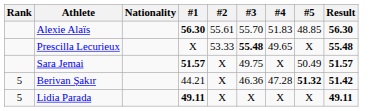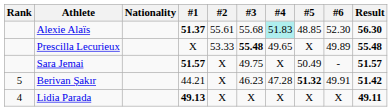+ column: #6 | 52.30 | 49.89 | - | 49.91 | X
Alexie Alaïs | #1: 56.30 -> 51.37
Alexie Alaïs | #3: 55.70 -> 55.68
Alexie Alaïs | #4: no background -> paleturquoise background
Berivan Şakır | #3: 46.36 -> 46.23
Lidia Parada | Rank: 5 -> 4
Lidia Parada | #1: 49.11 -> 49.13
